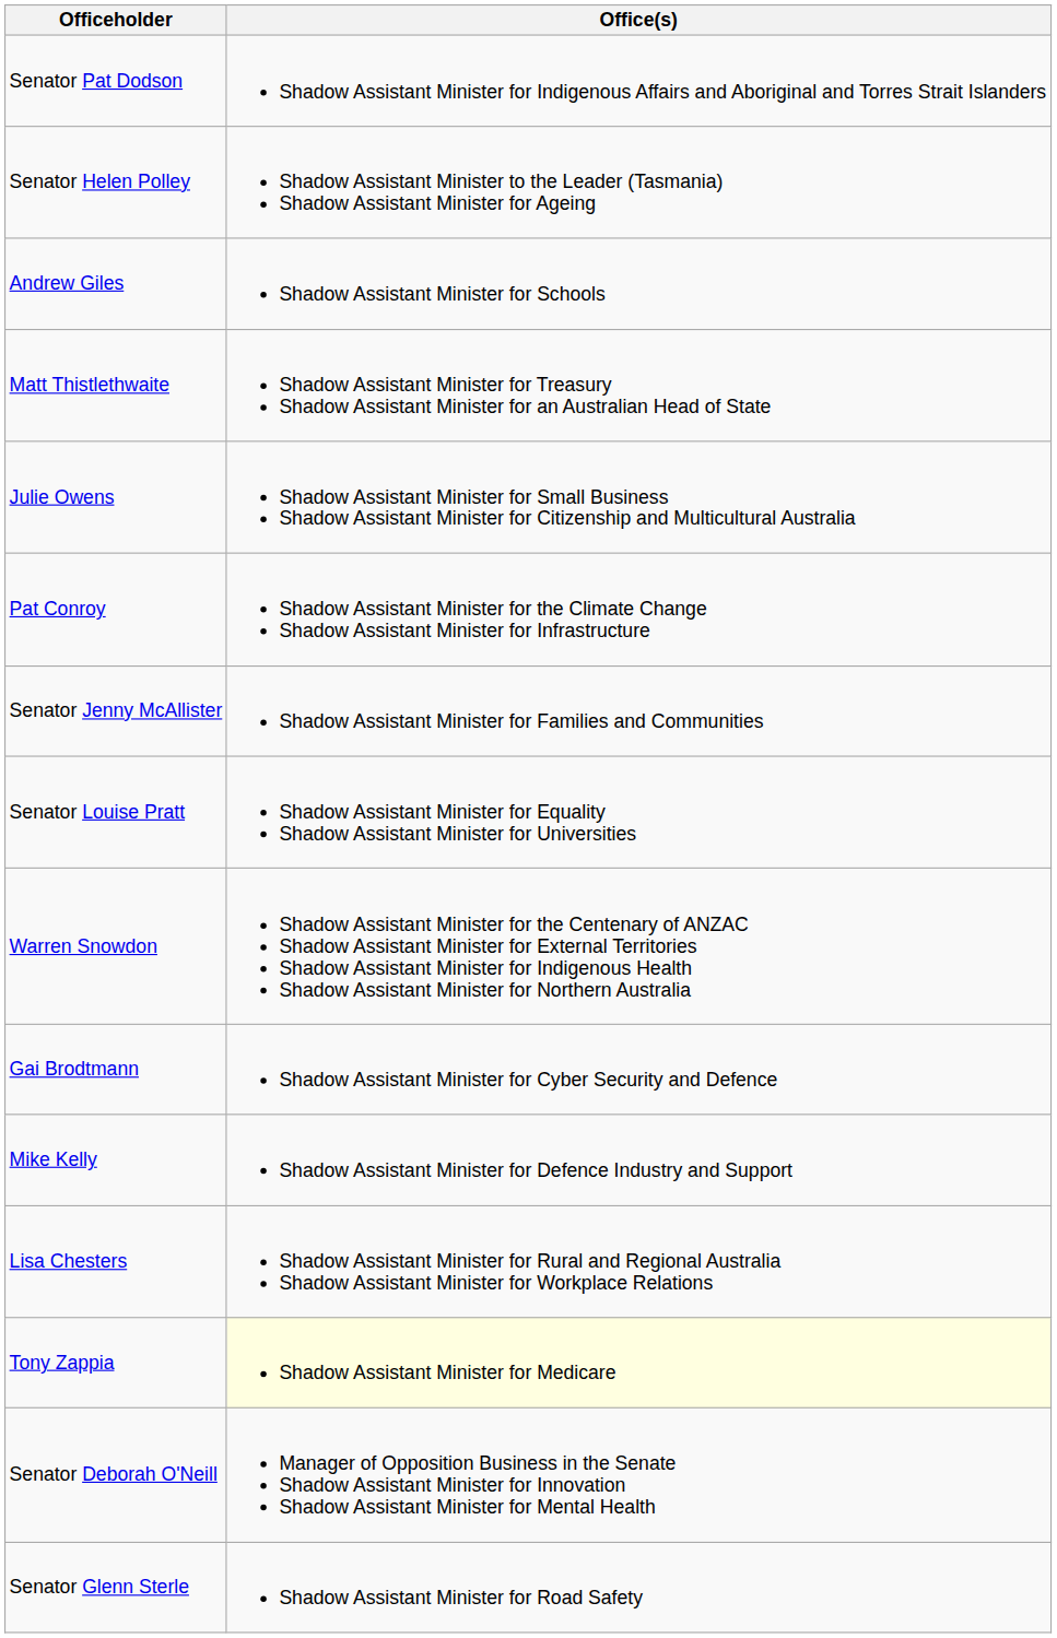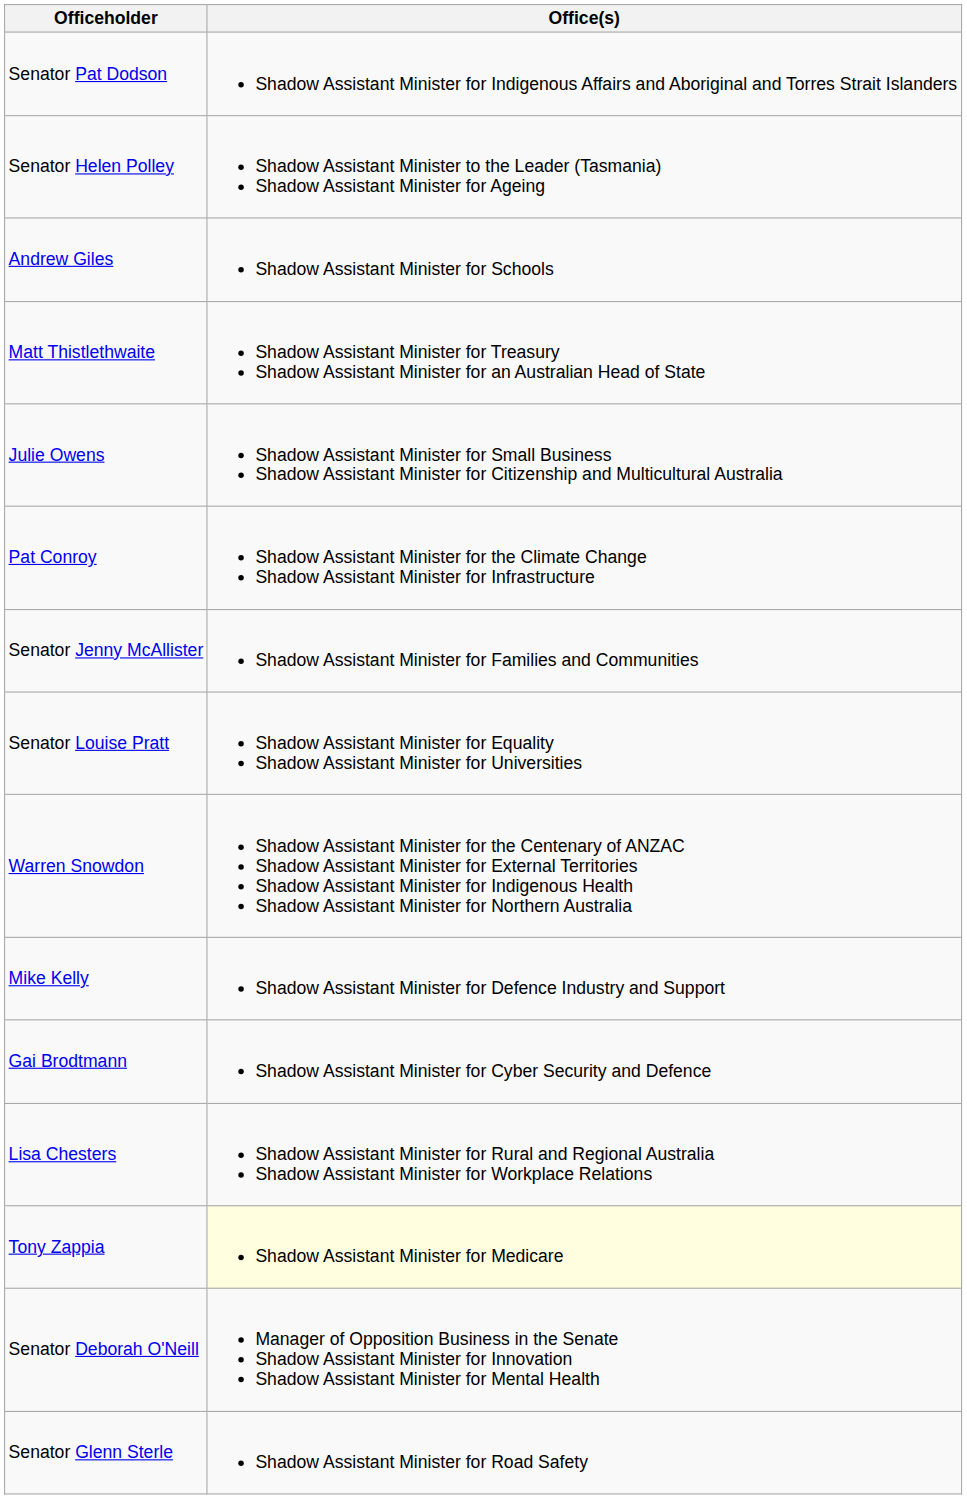rows swapped: Gai Brodtmann <-> Mike Kelly
